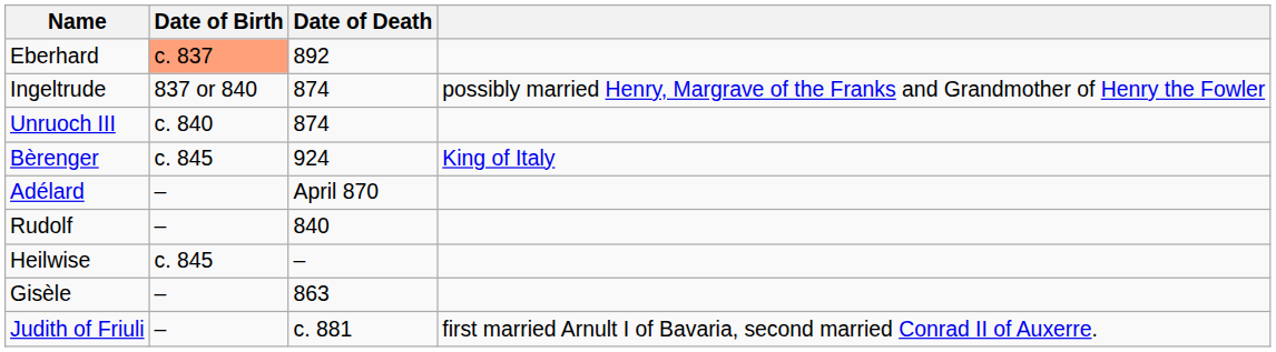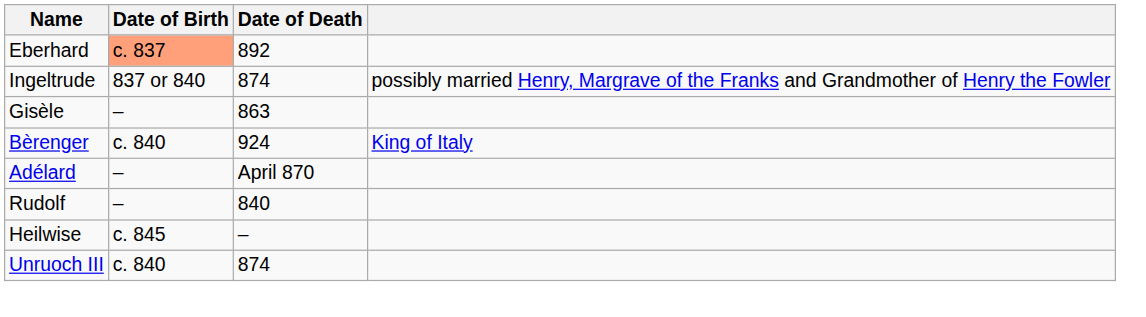rows swapped: Unruoch III <-> Gisèle
Bèrenger | Date of Birth: c. 845 -> c. 840
- row: Judith of Friuli | – | c. 881 | first married Arnult I of Bavaria, second married Conrad II of Auxerre.
